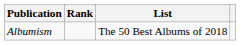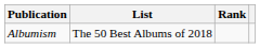columns swapped: List <-> Rank
